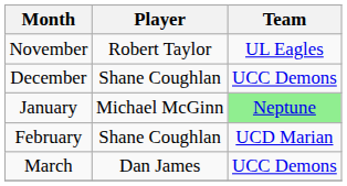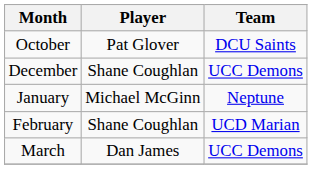+ row: October | Pat Glover | DCU Saints
- row: November | Robert Taylor | UL Eagles
January | Team: lightgreen background -> no background
